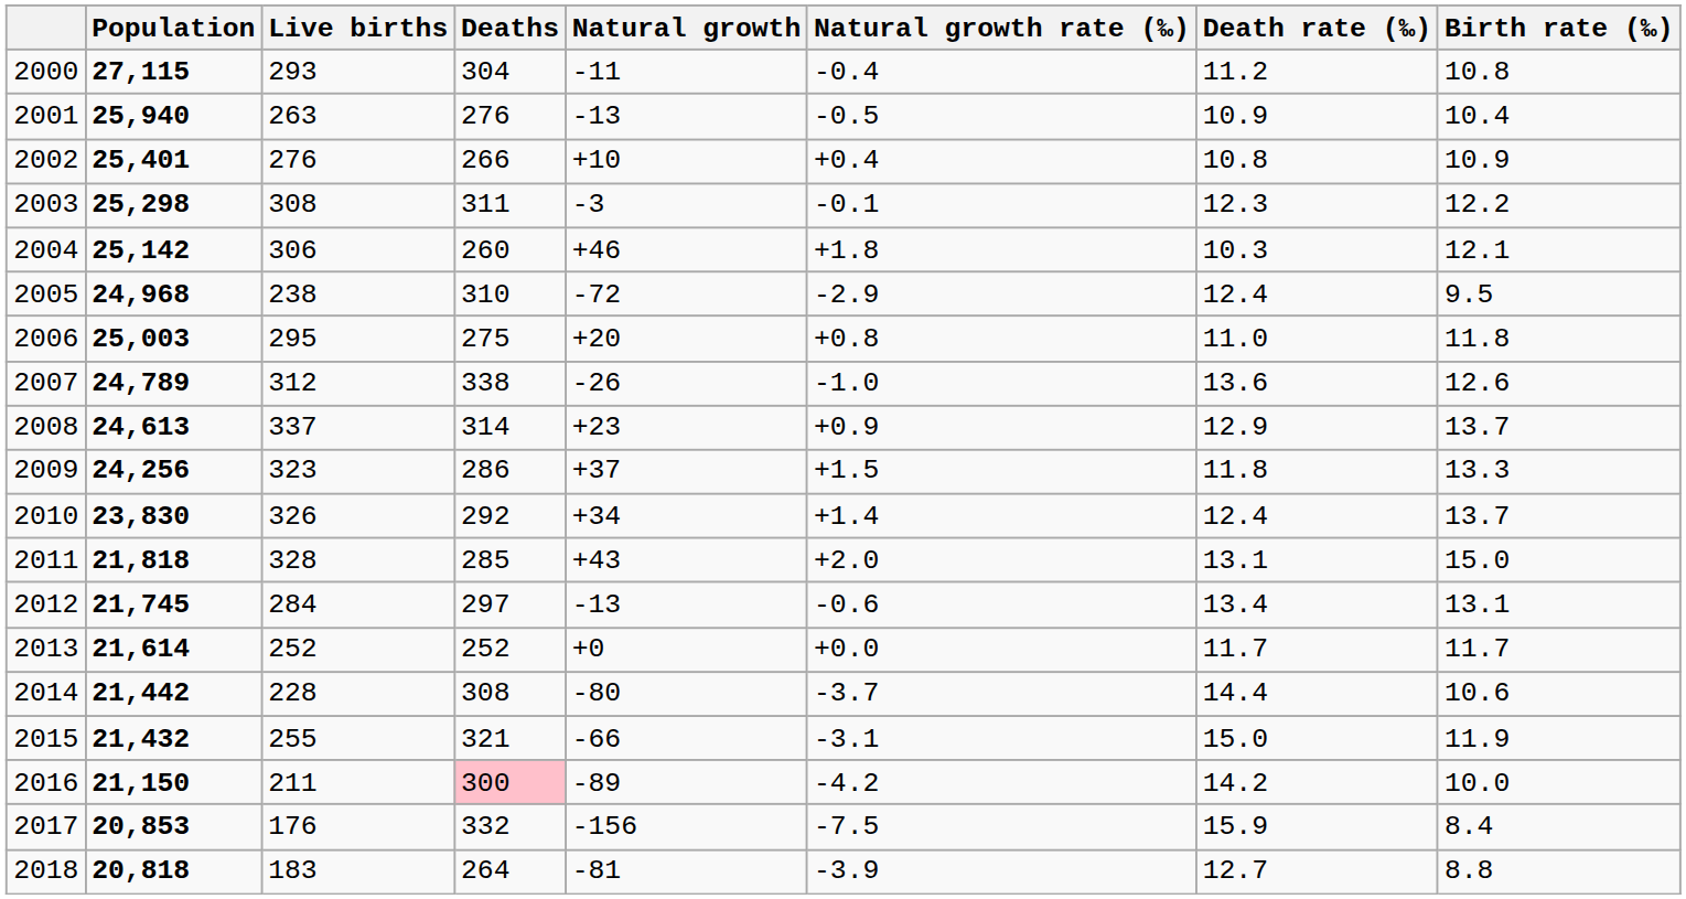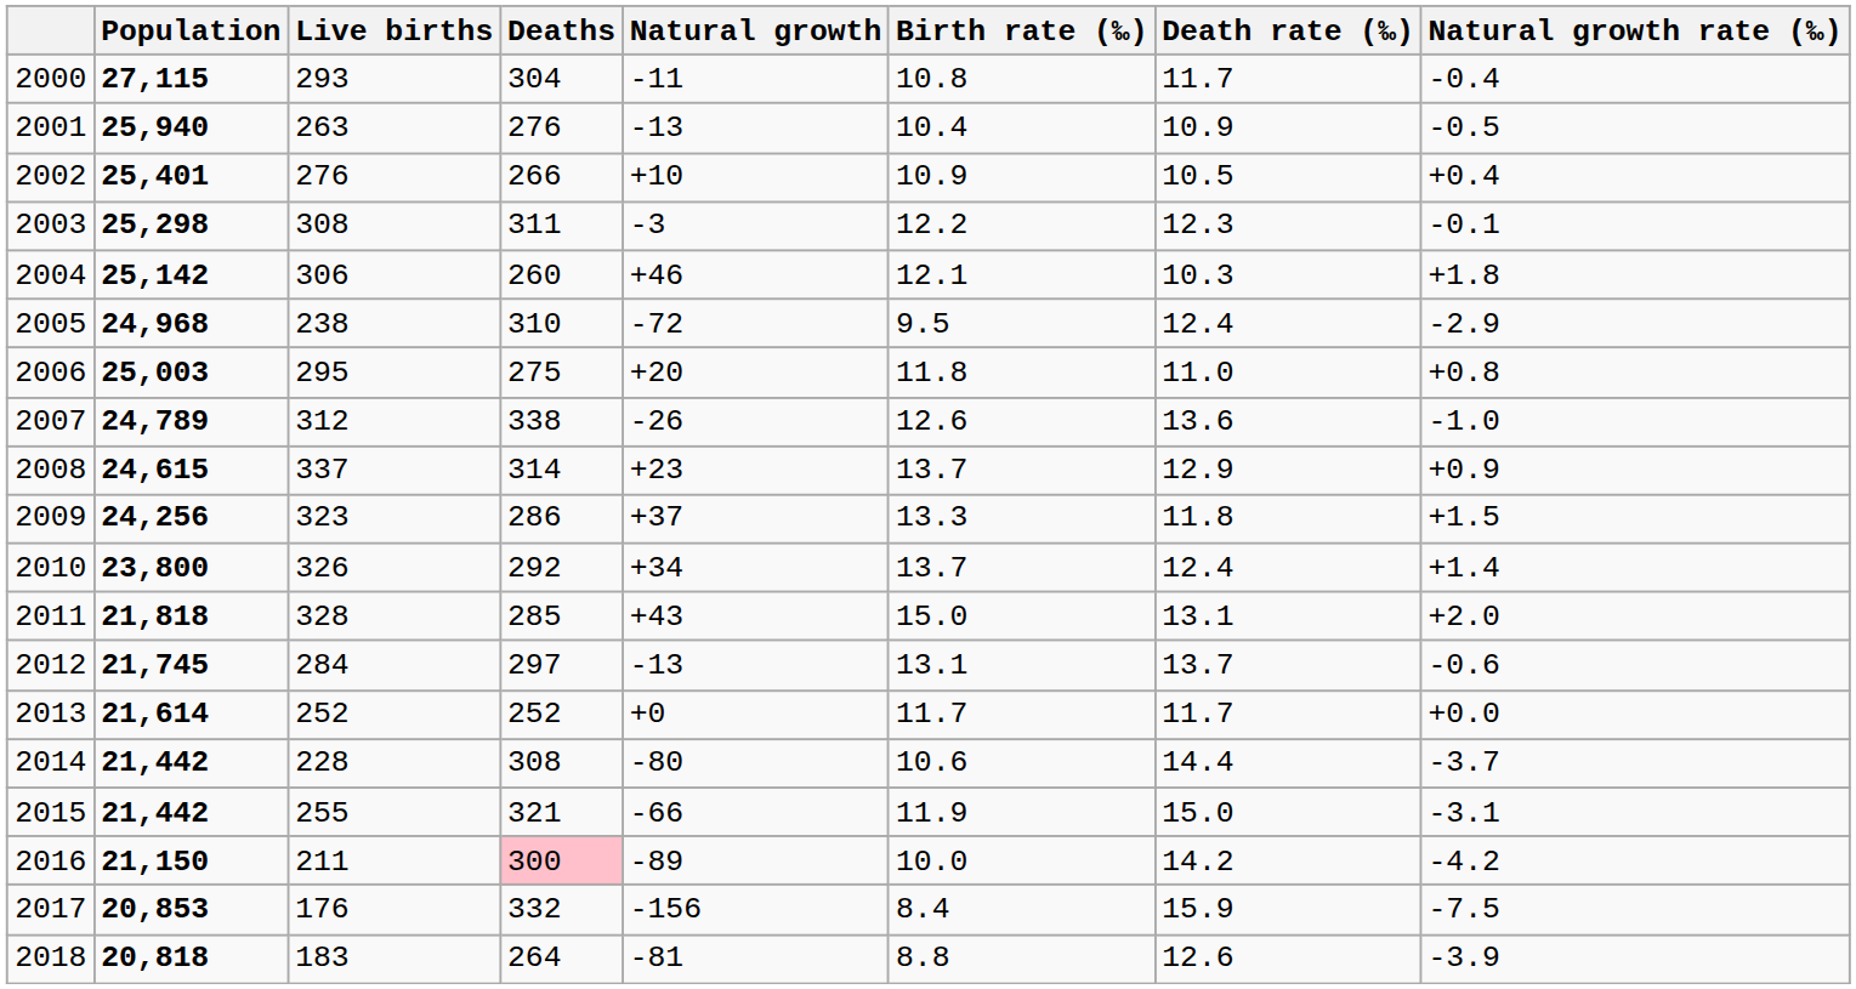columns swapped: Birth rate (‰) <-> Natural growth rate (‰)
2000 | Death rate (‰): 11.2 -> 11.7
2002 | Death rate (‰): 10.8 -> 10.5
2008 | Population: 24,613 -> 24,615
2010 | Population: 23,830 -> 23,800
2012 | Death rate (‰): 13.4 -> 13.7
2015 | Population: 21,432 -> 21,442
2018 | Death rate (‰): 12.7 -> 12.6
